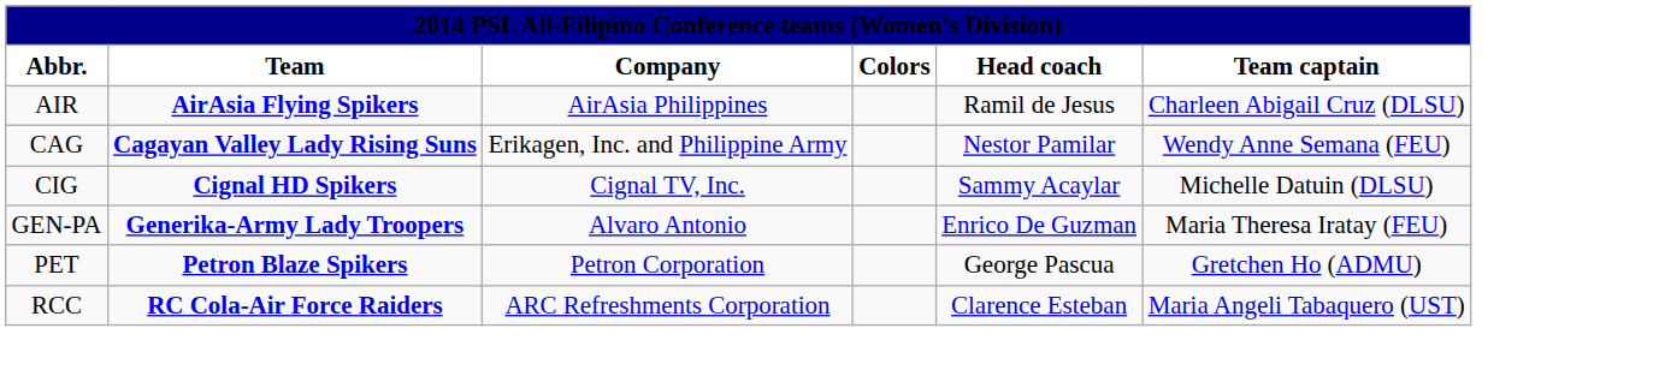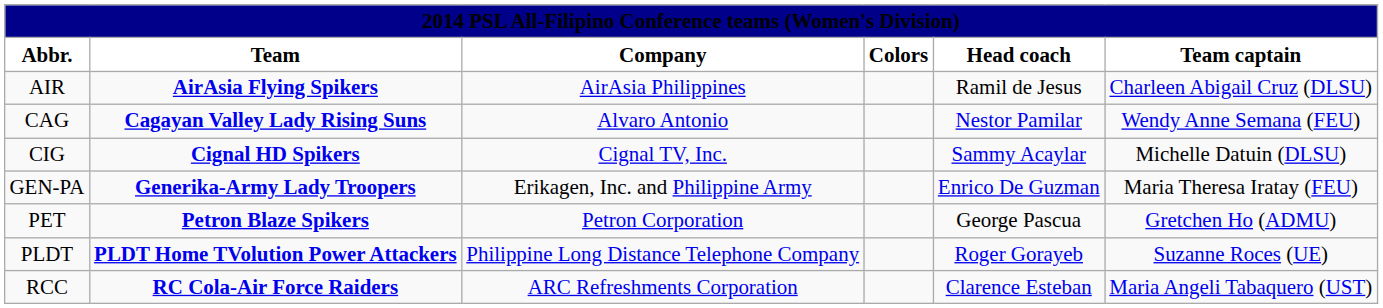CAG | Company: Erikagen, Inc. and Philippine Army -> Alvaro Antonio
GEN-PA | Company: Alvaro Antonio -> Erikagen, Inc. and Philippine Army
+ row: PLDT | PLDT Home TVolution Power Attackers | Philippine Long Distance Telephone Company | Roger Gorayeb | Suzanne Roces (UE)
